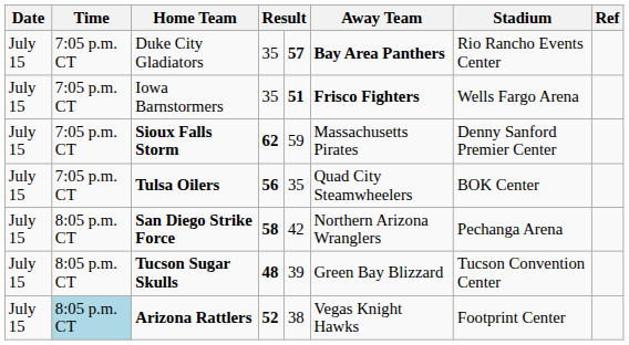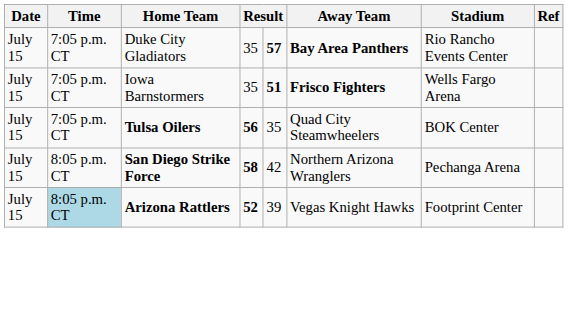- row: July 15 | 7:05 p.m. CT | Sioux Falls Storm | 62 | 59 | Massachusetts Pirates | Denny Sanford Premier Center
- row: July 15 | 8:05 p.m. CT | Tucson Sugar Skulls | 48 | 39 | Green Bay Blizzard | Tucson Convention Center
Arizona Rattlers | column 5: 38 -> 39
